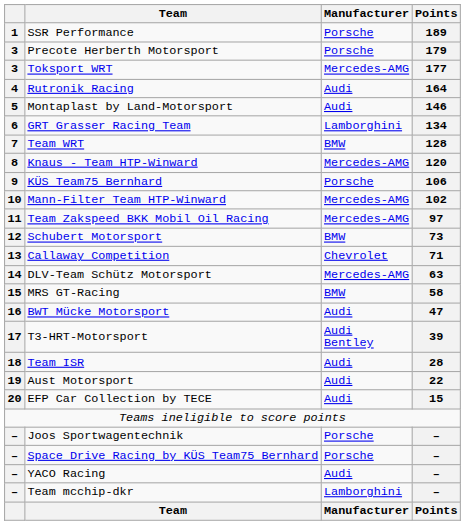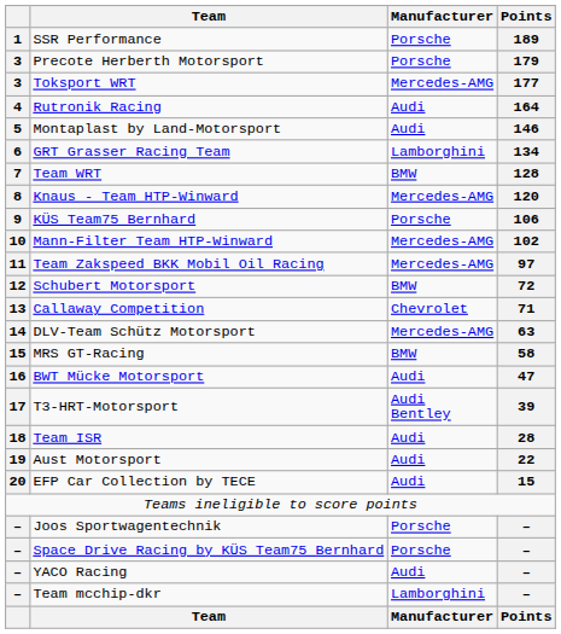Schubert Motorsport | Points: 73 -> 72
